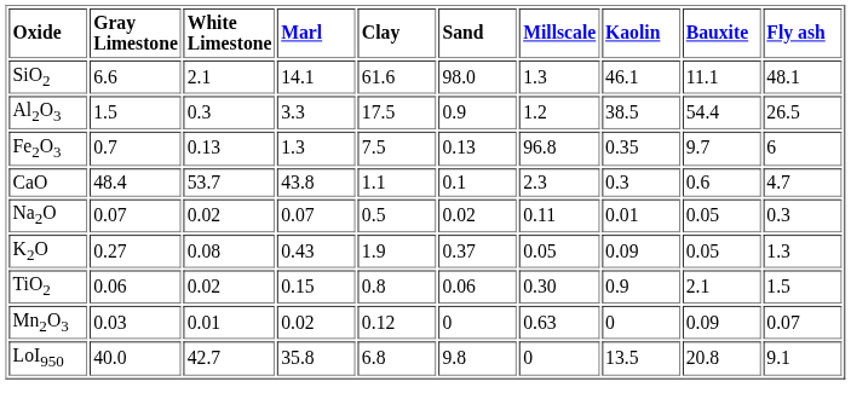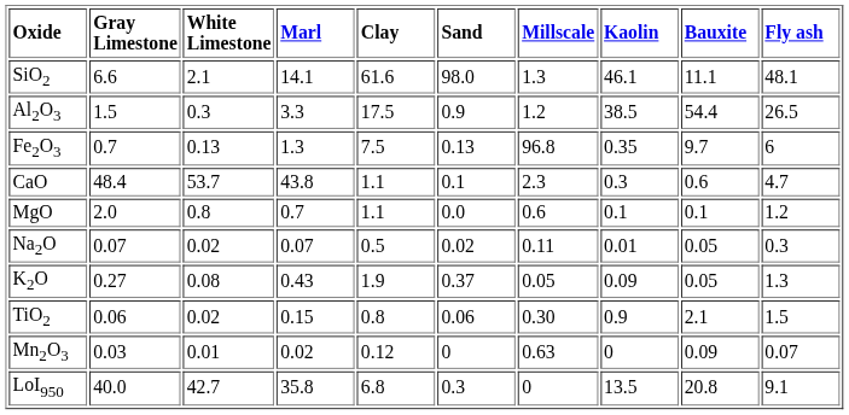+ row: MgO | 2.0 | 0.8 | 0.7 | 1.1 | 0.0 | 0.6 | 0.1 | 0.1 | 1.2
LoI950 | Sand: 9.8 -> 0.3
